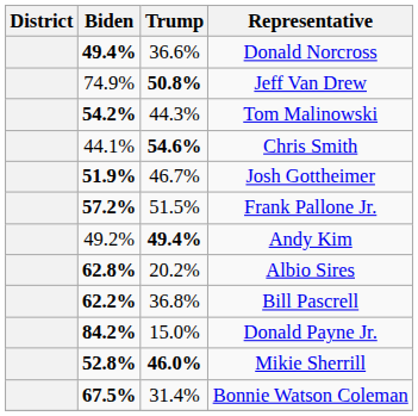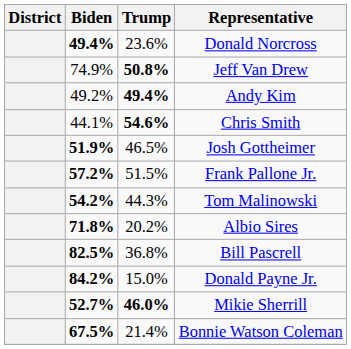Donald Norcross | Trump: 36.6% -> 23.6%
rows swapped: Andy Kim <-> Tom Malinowski
Josh Gottheimer | Trump: 46.7% -> 46.5%
Albio Sires | Biden: 62.8% -> 71.8%
Bill Pascrell | Biden: 62.2% -> 82.5%
Mikie Sherrill | Biden: 52.8% -> 52.7%
Bonnie Watson Coleman | Trump: 31.4% -> 21.4%
